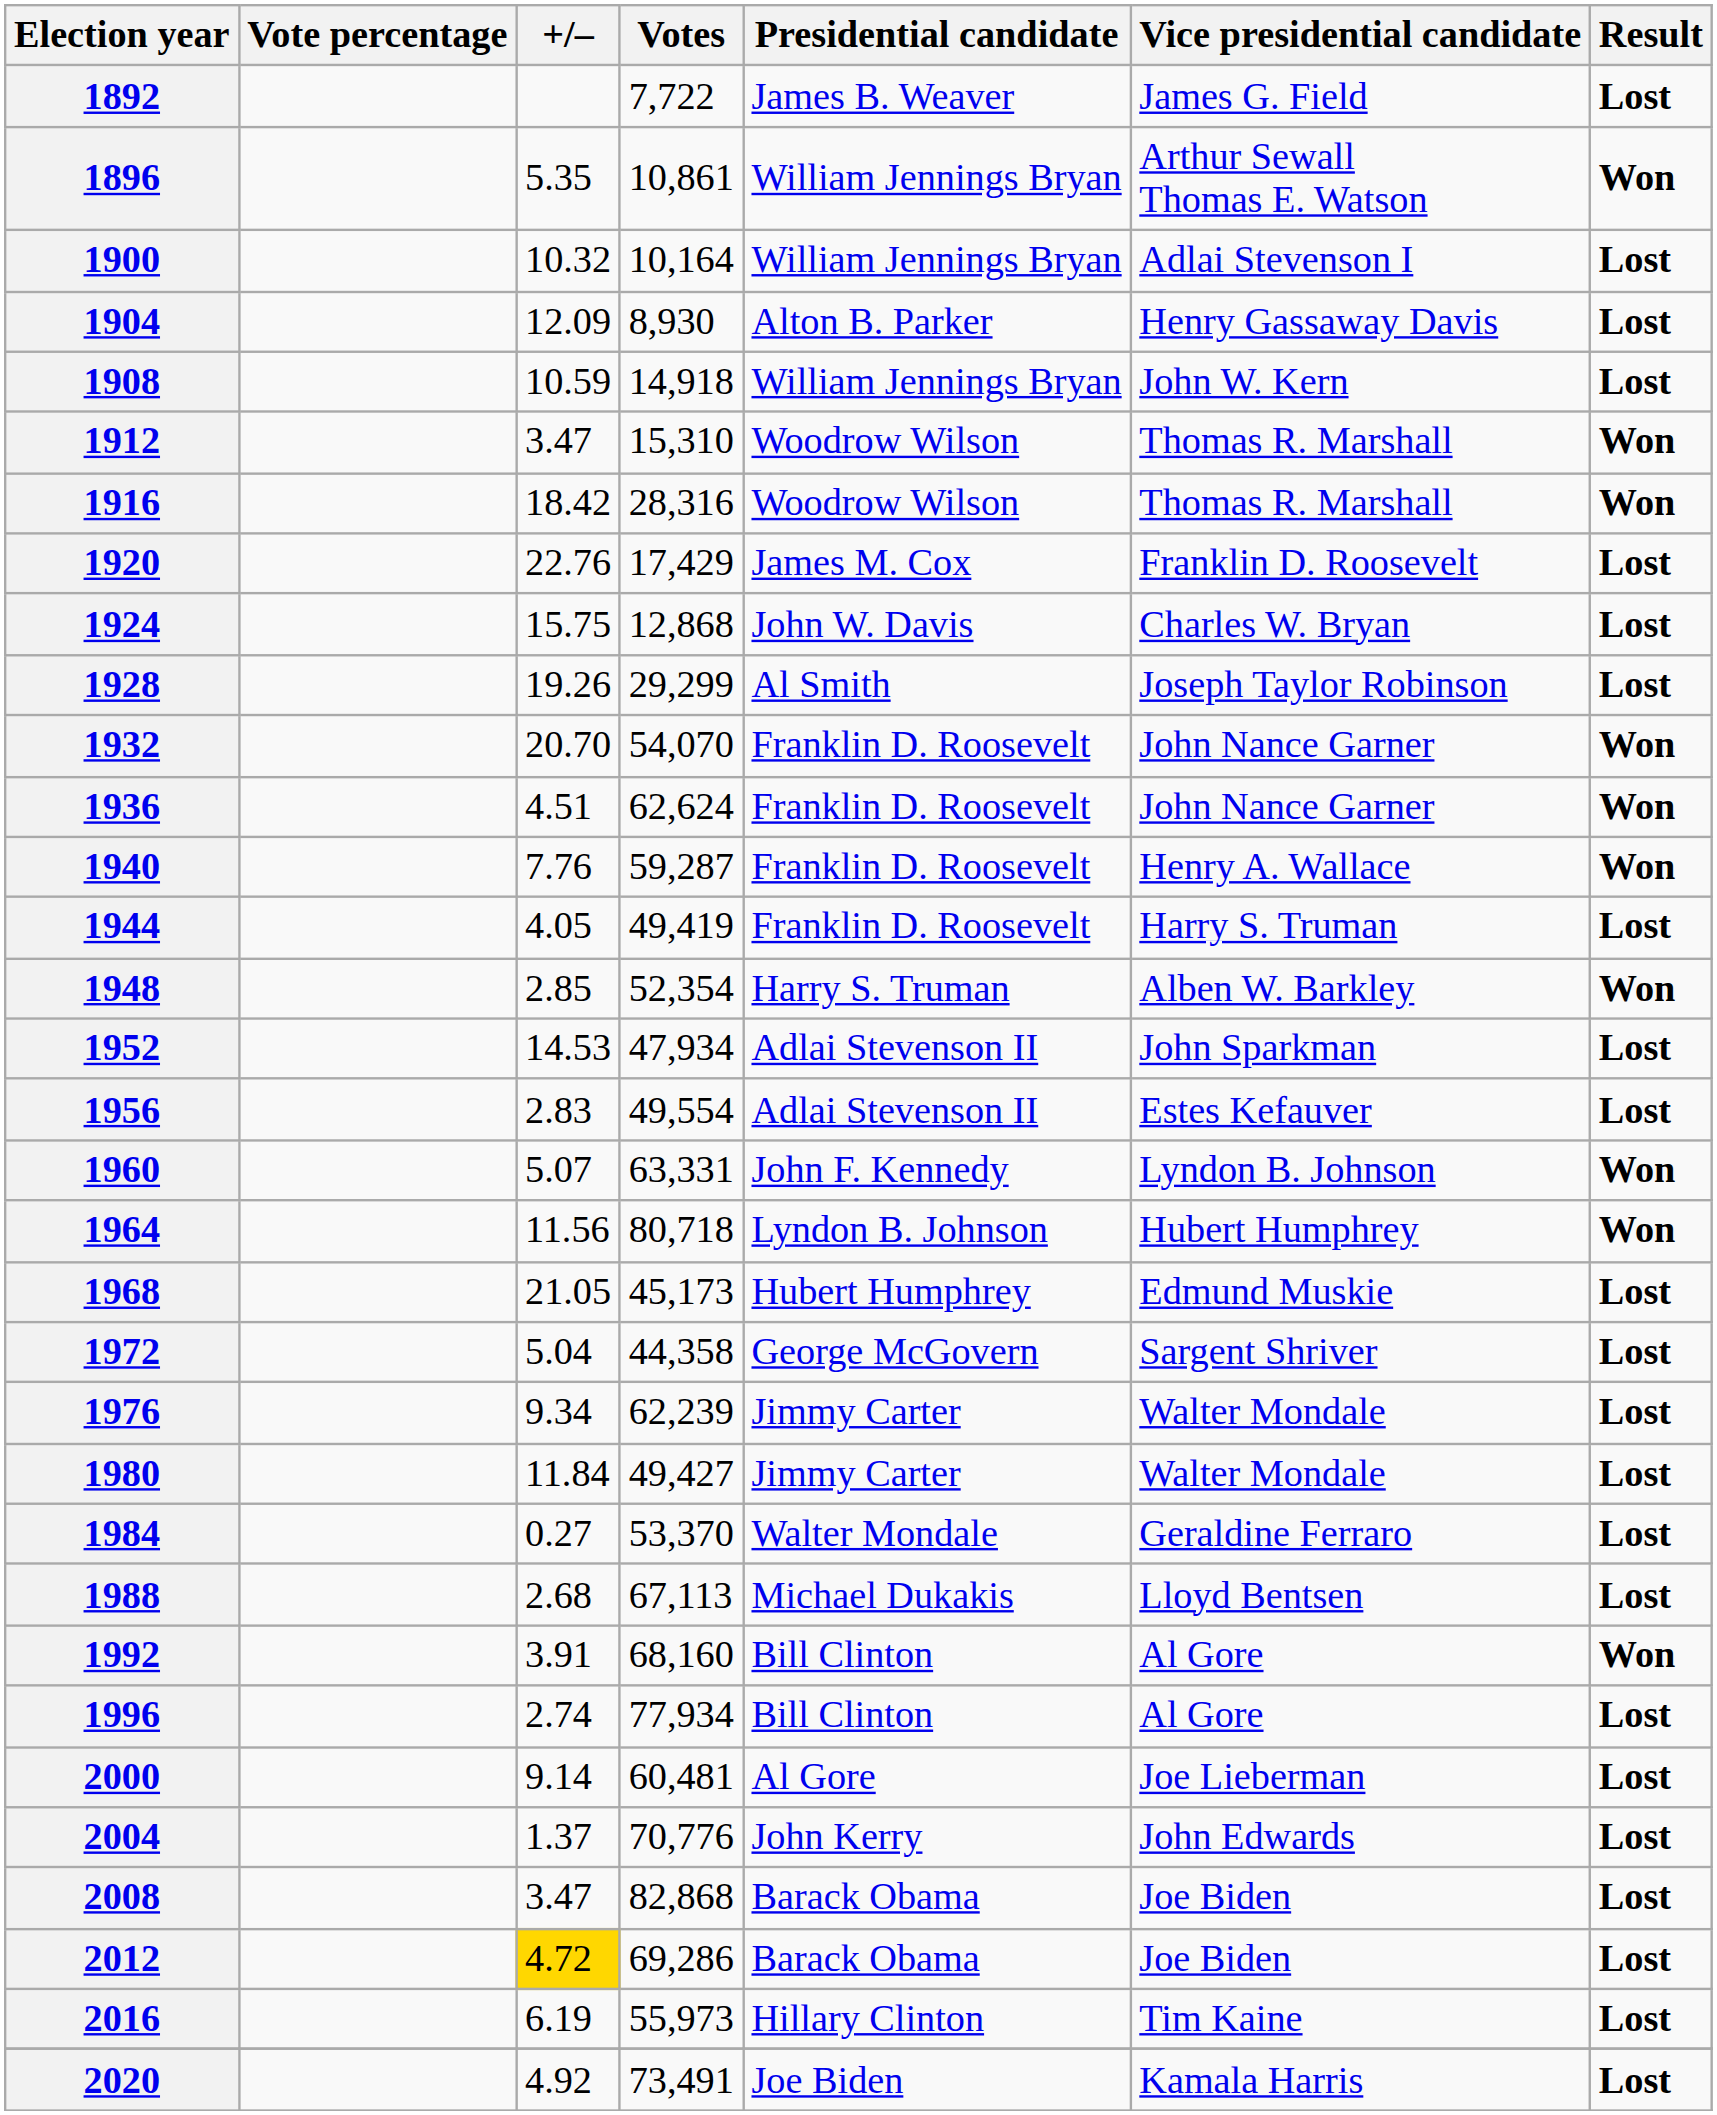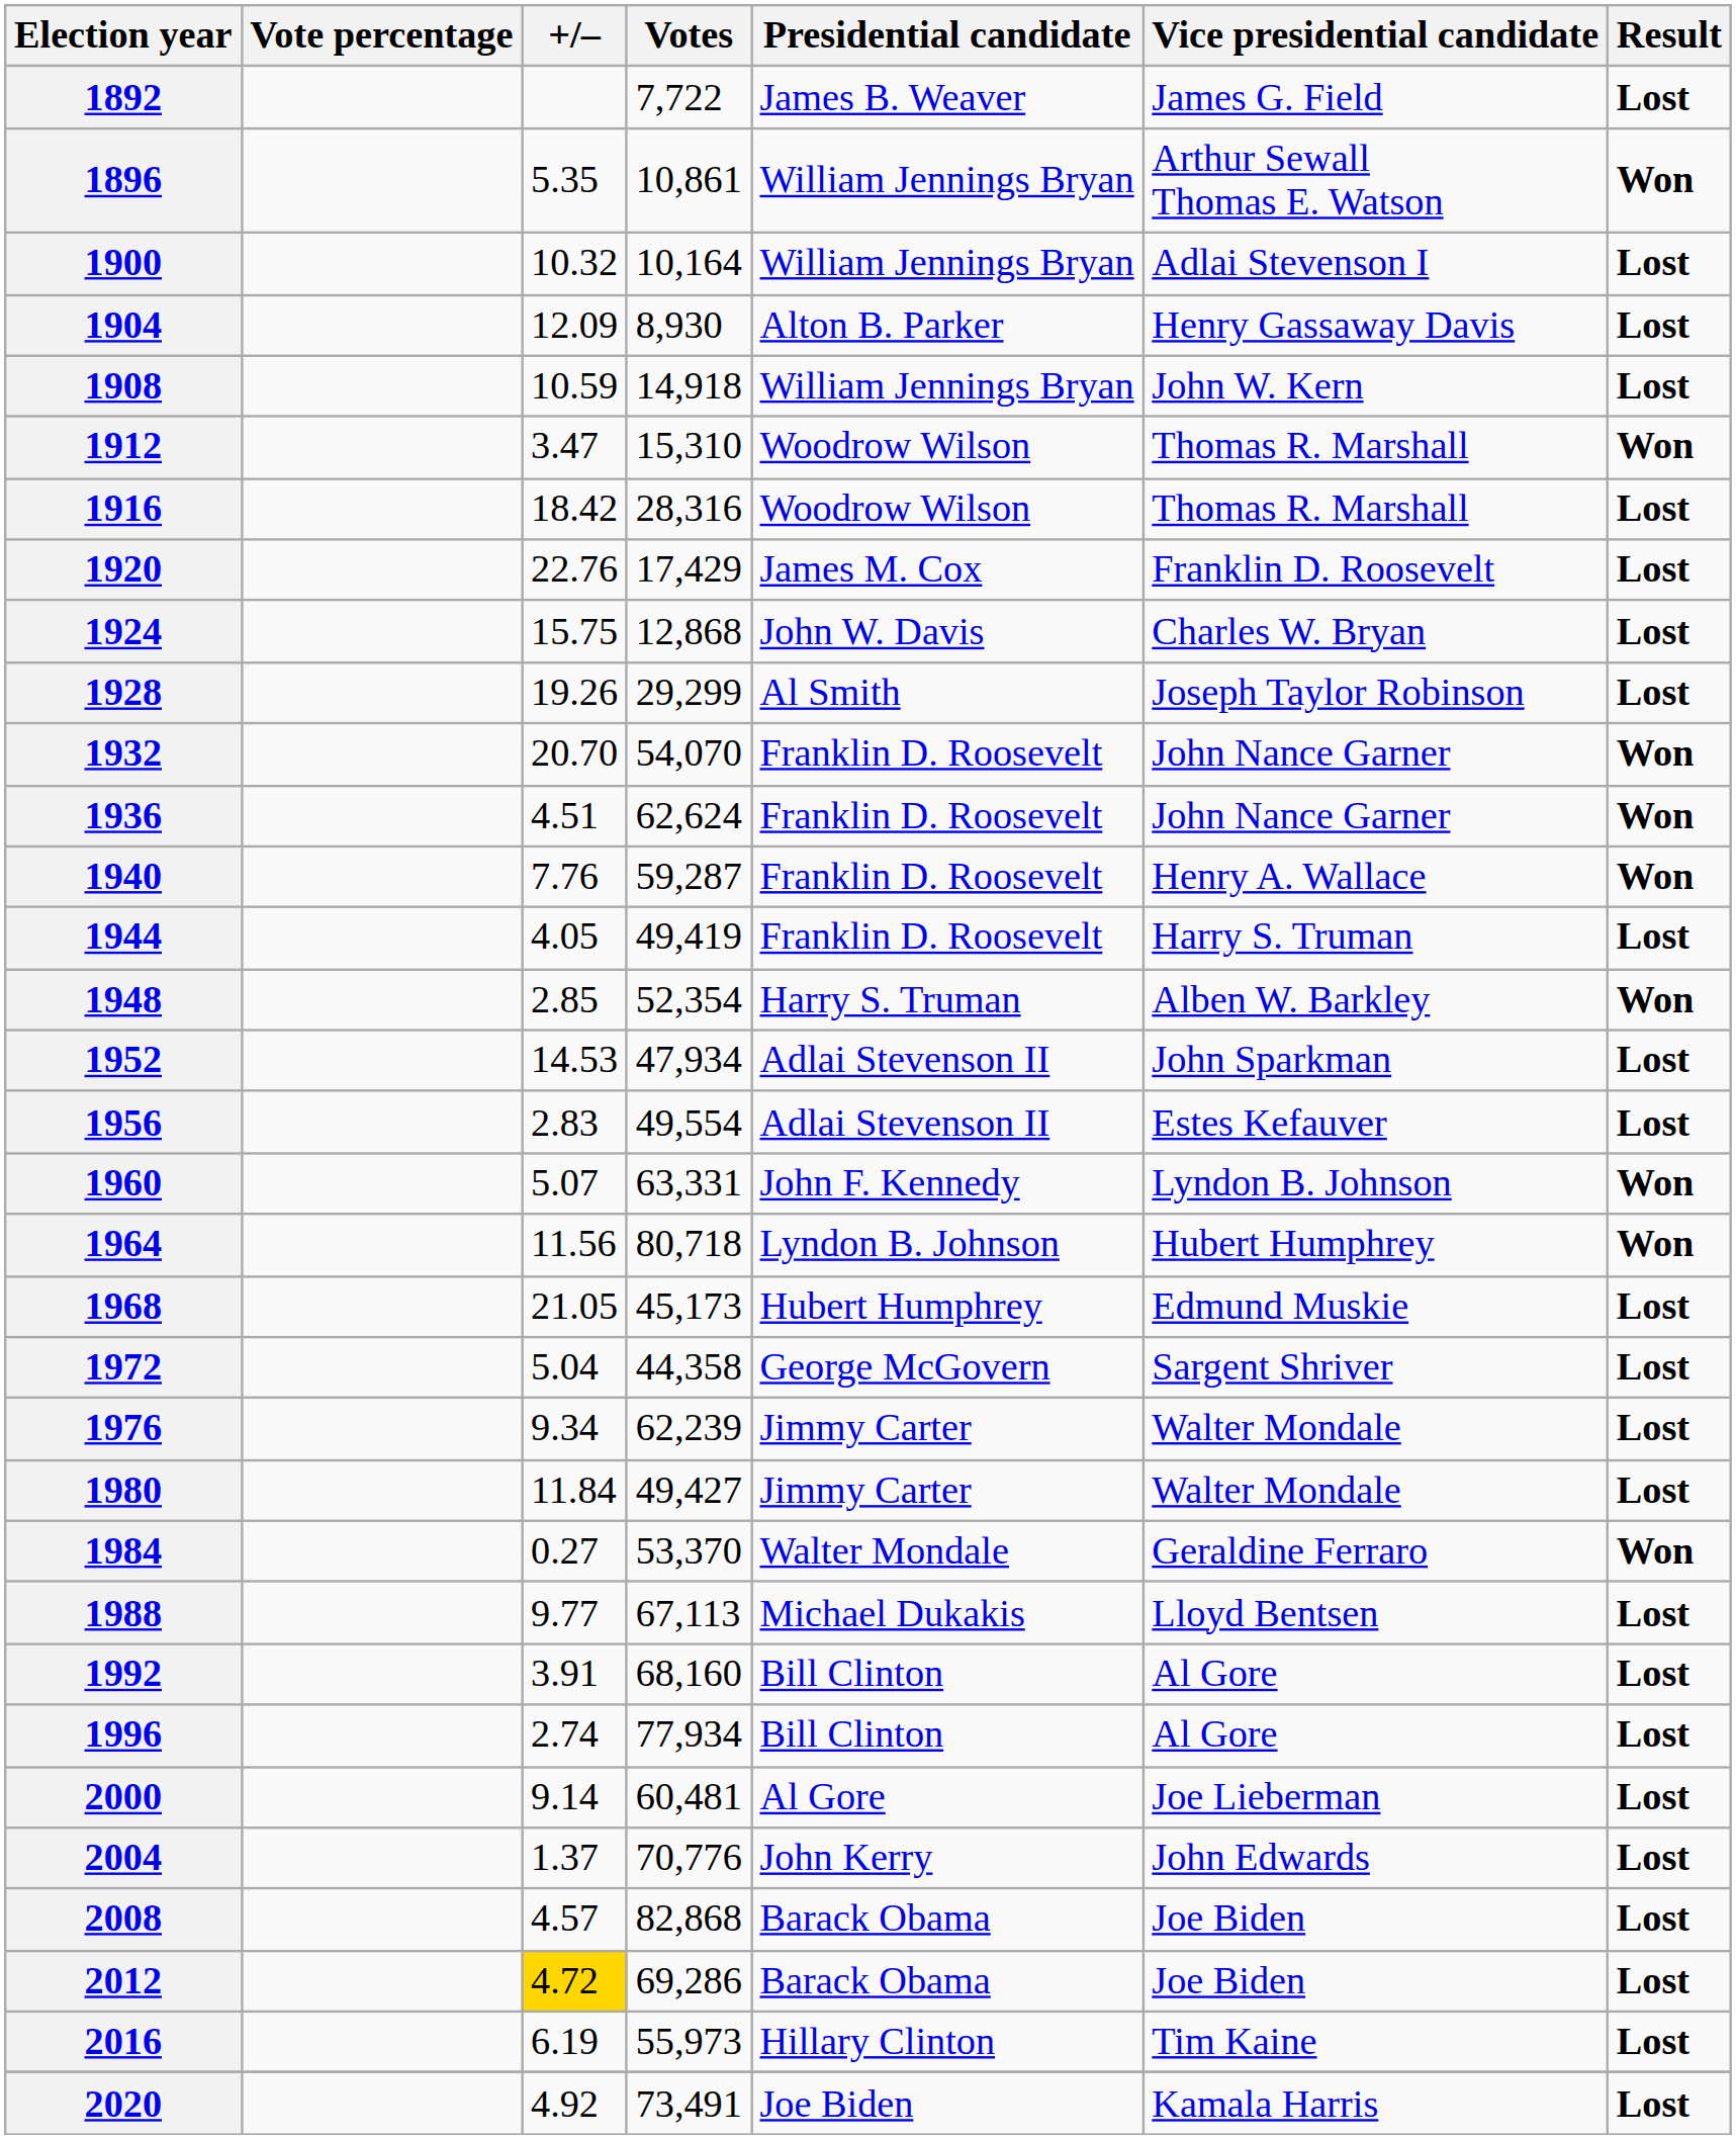1916 | Result: Won -> Lost
1984 | Result: Lost -> Won
1988 | +/–: 2.68 -> 9.77
1992 | Result: Won -> Lost
2008 | +/–: 3.47 -> 4.57
